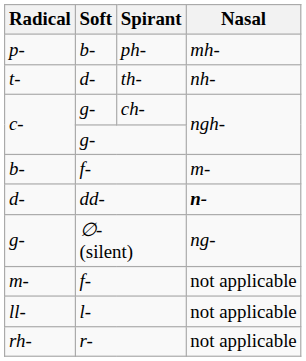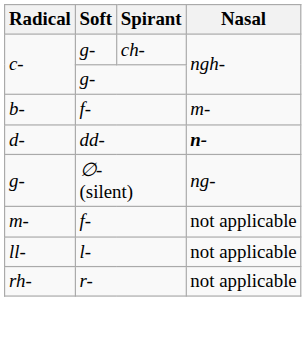- row: p- | b- | ph- | mh-
- row: t- | d- | th- | nh-
